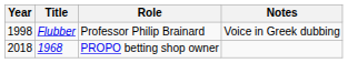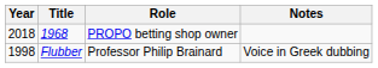rows swapped: Flubber <-> 1968
